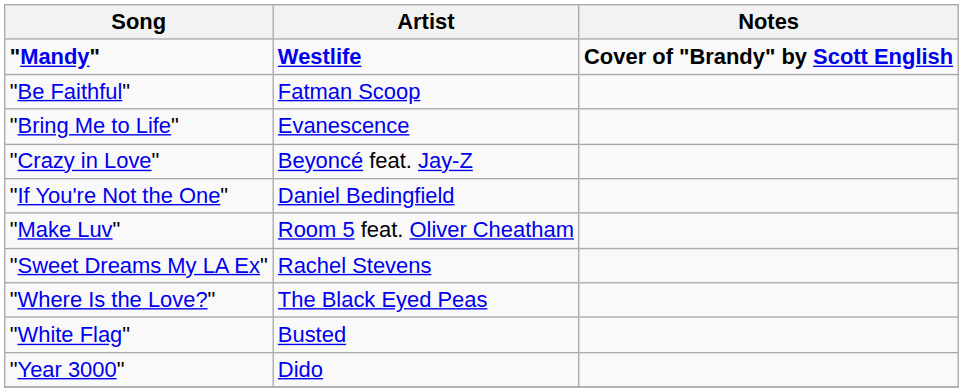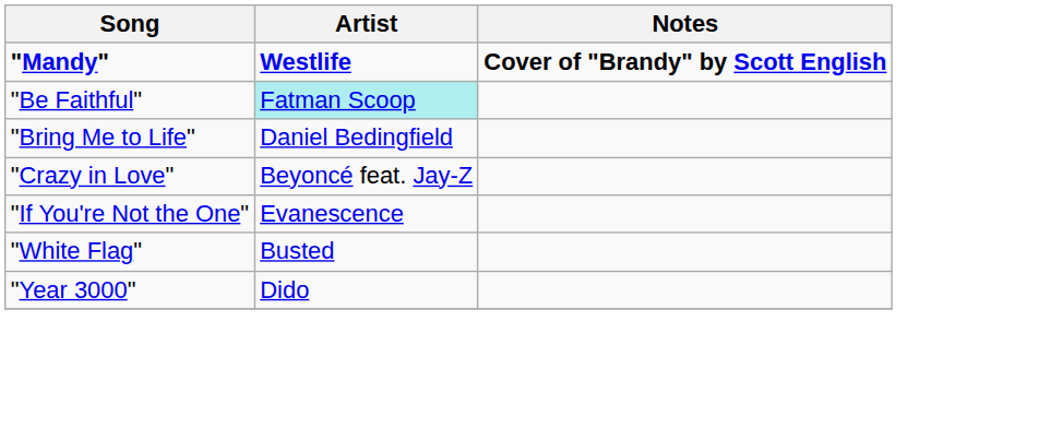"Be Faithful" | Artist: no background -> paleturquoise background
"Bring Me to Life" | Artist: Evanescence -> Daniel Bedingfield
"If You're Not the One" | Artist: Daniel Bedingfield -> Evanescence
- row: "Make Luv" | Room 5 feat. Oliver Cheatham
- row: "Sweet Dreams My LA Ex" | Rachel Stevens
- row: "Where Is the Love?" | The Black Eyed Peas
